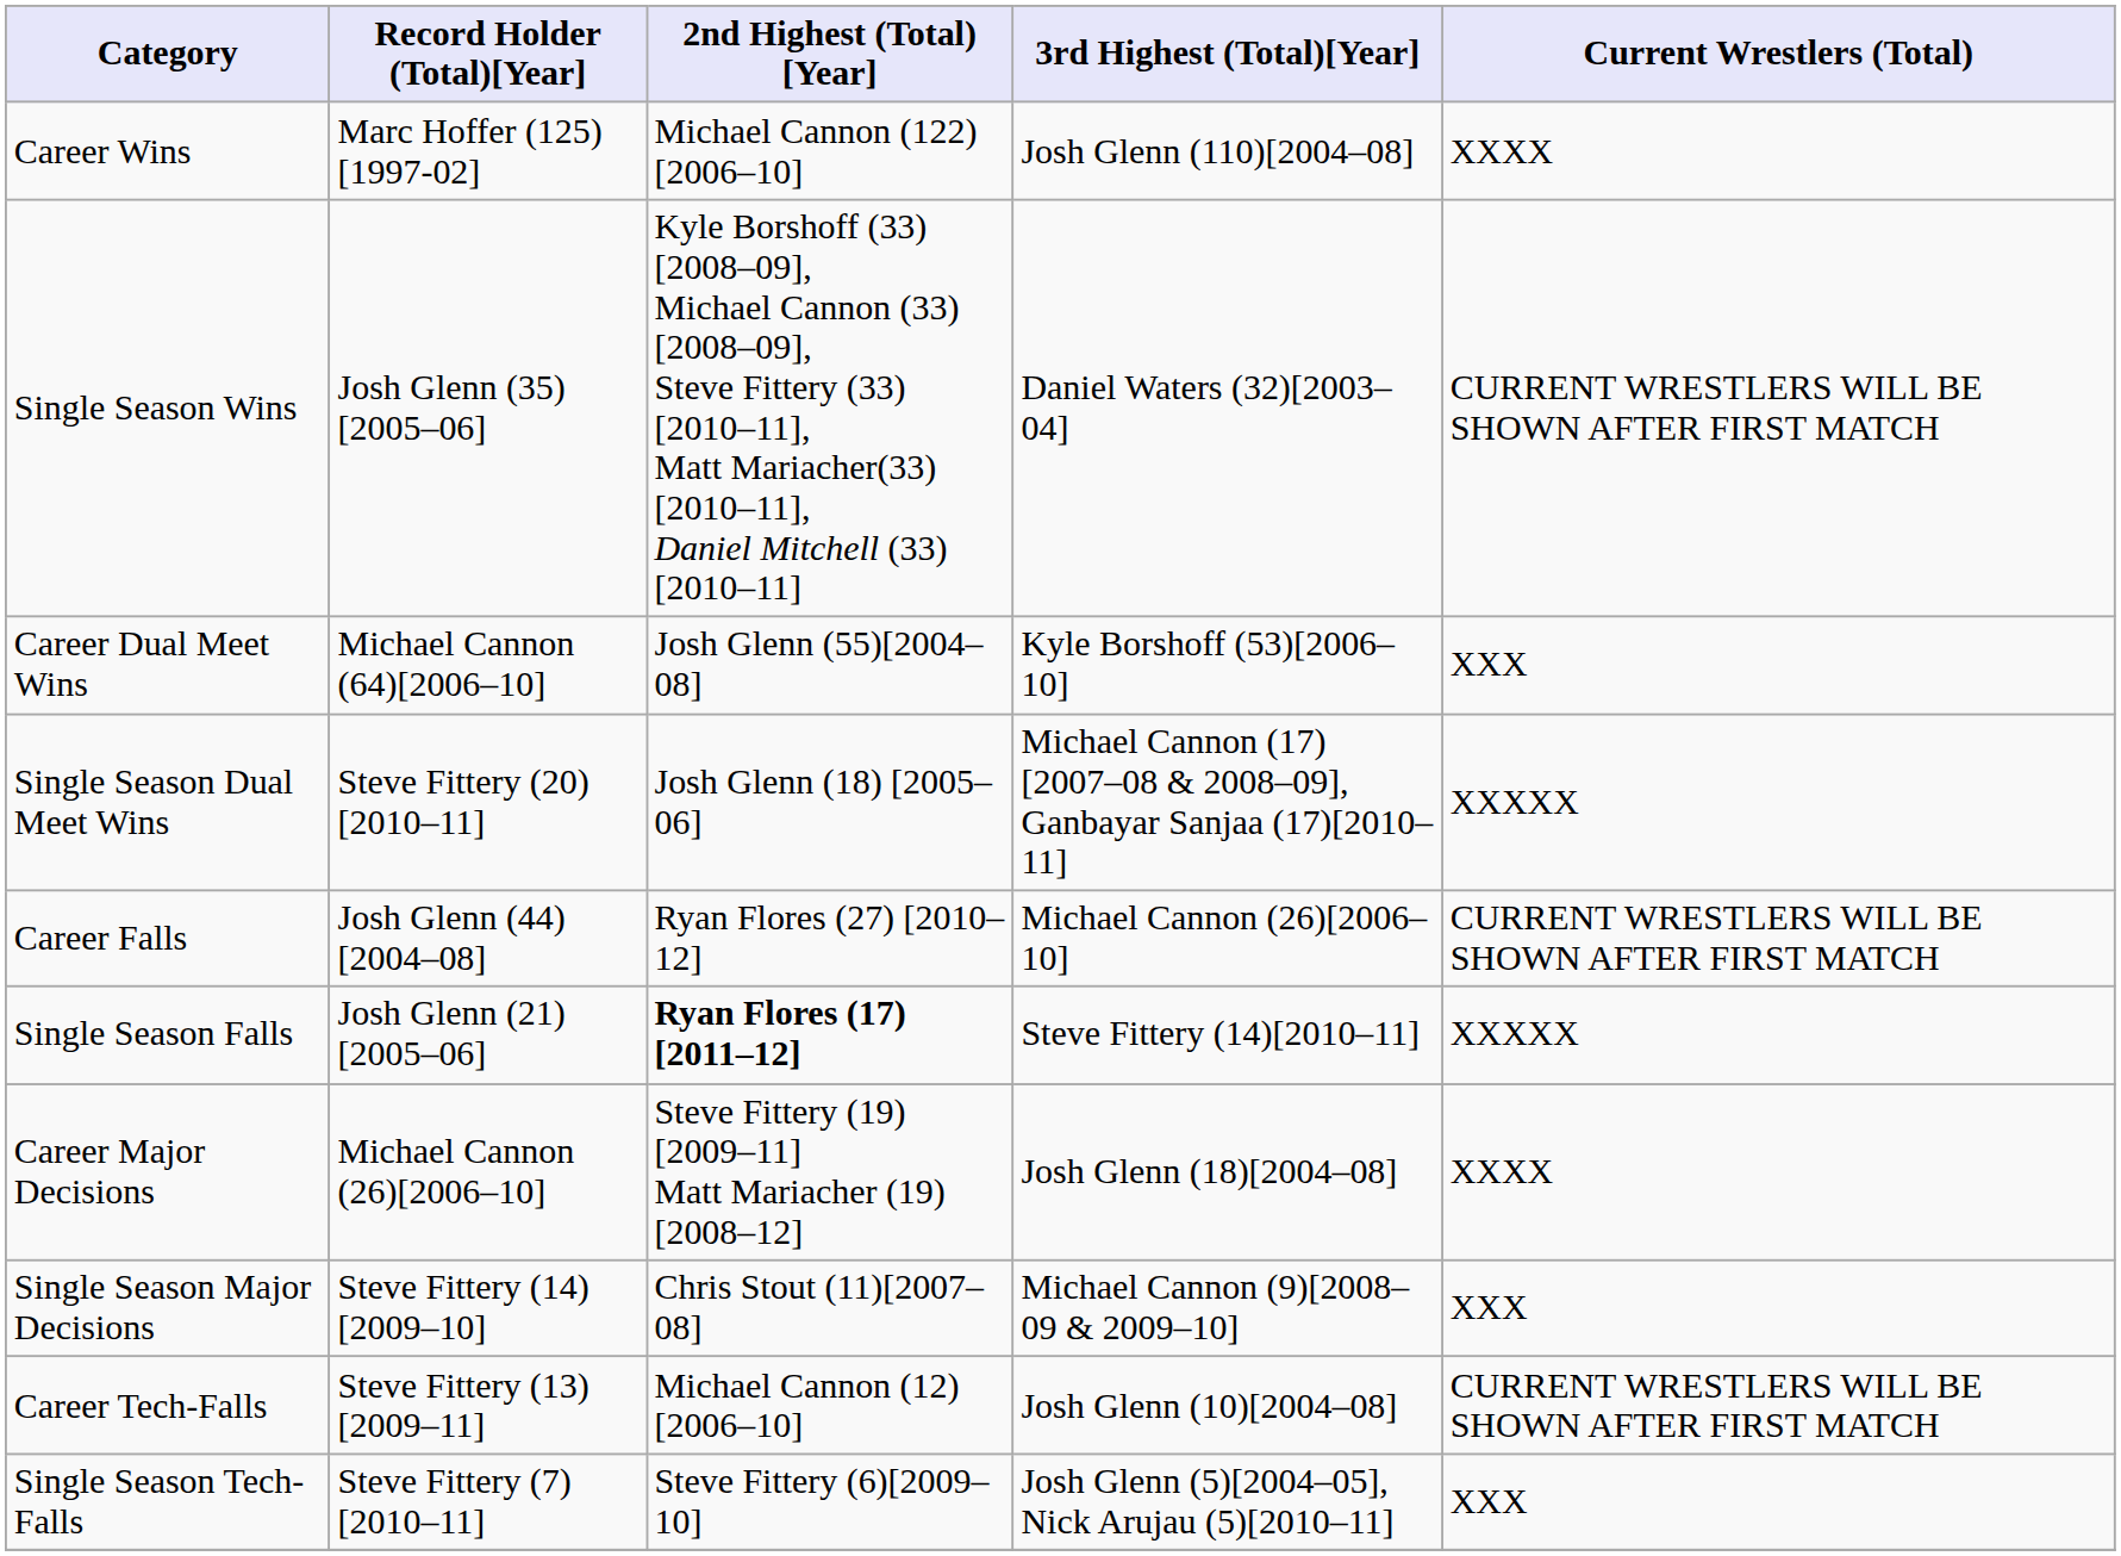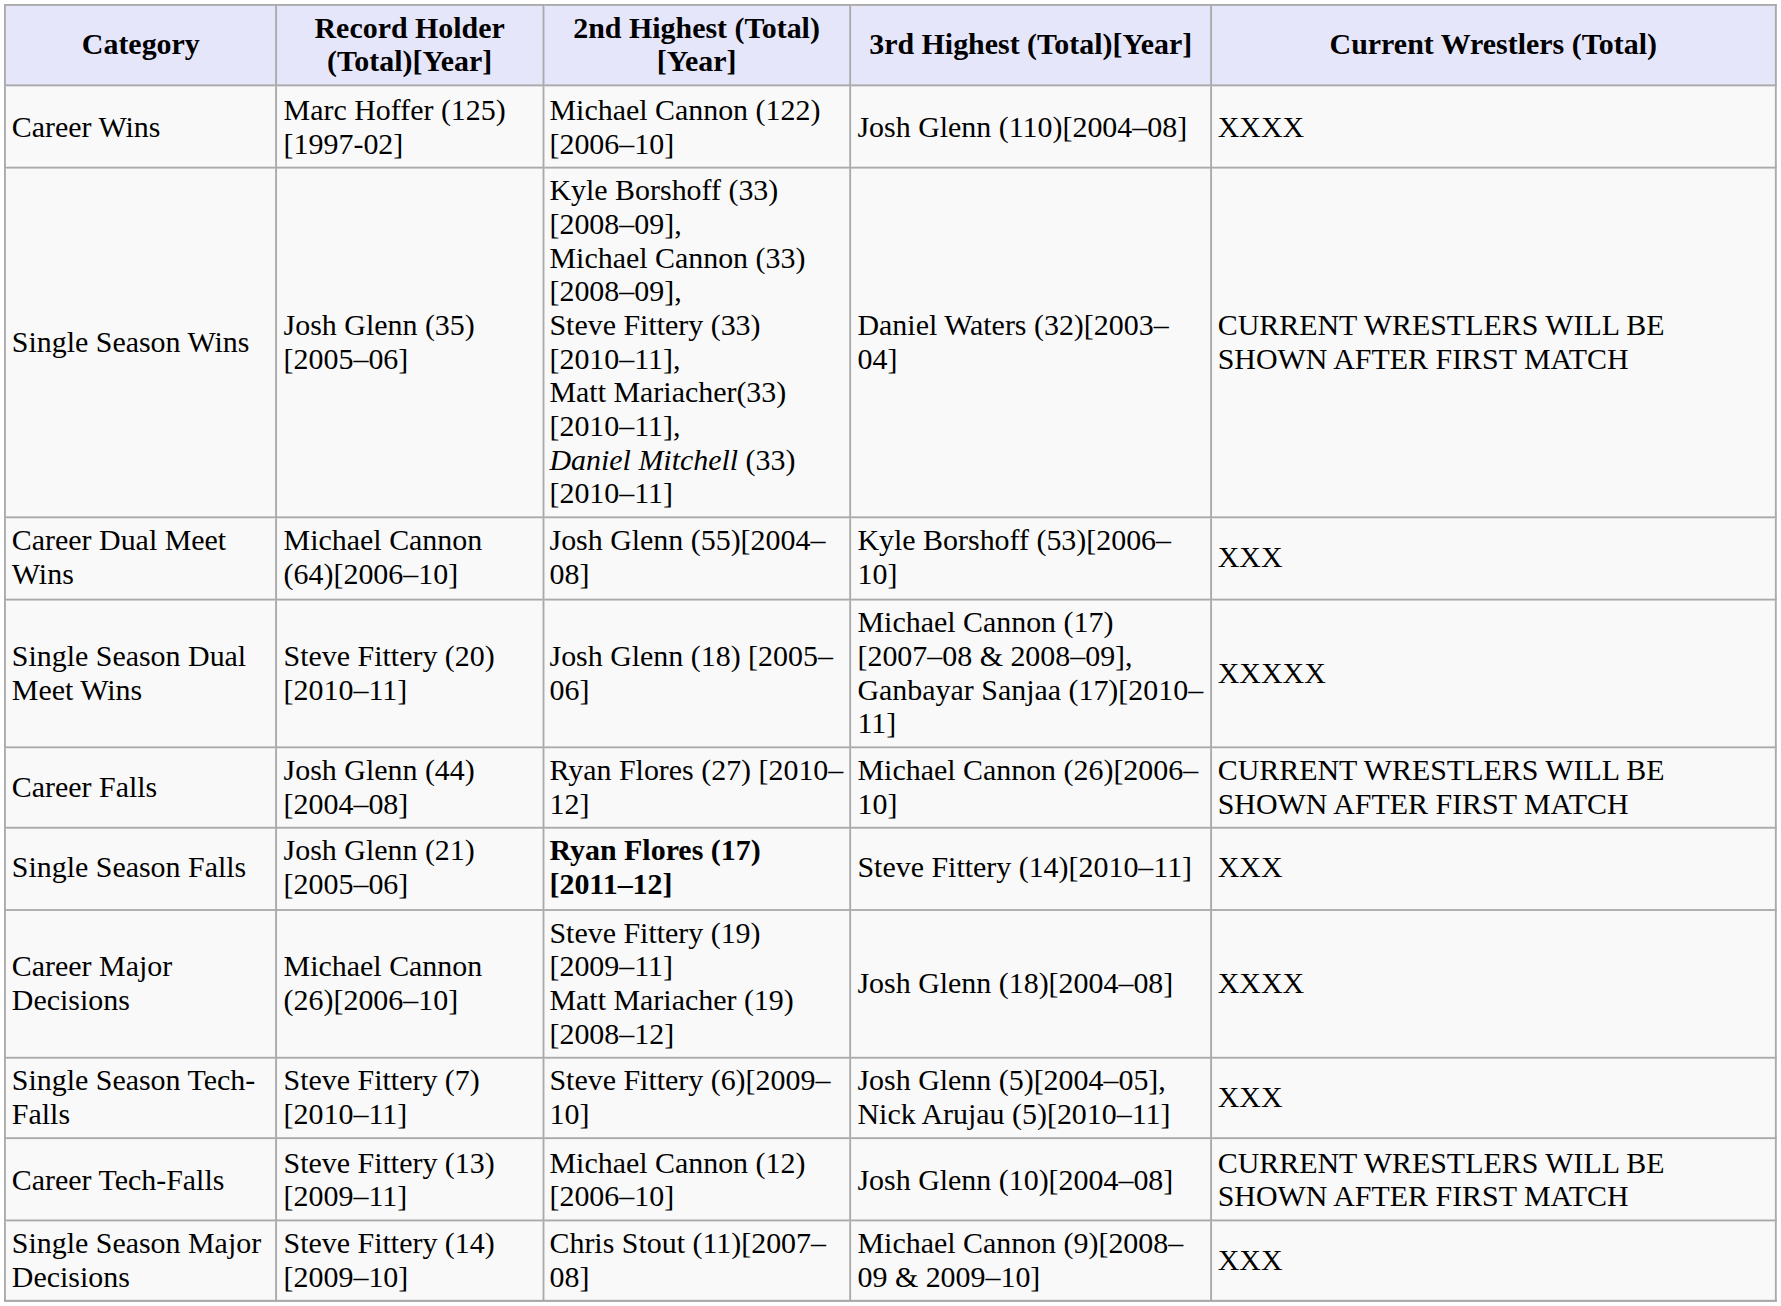Single Season Falls | Current Wrestlers (Total): XXXXX -> XXX
rows swapped: Single Season Major Decisions <-> Single Season Tech-Falls
